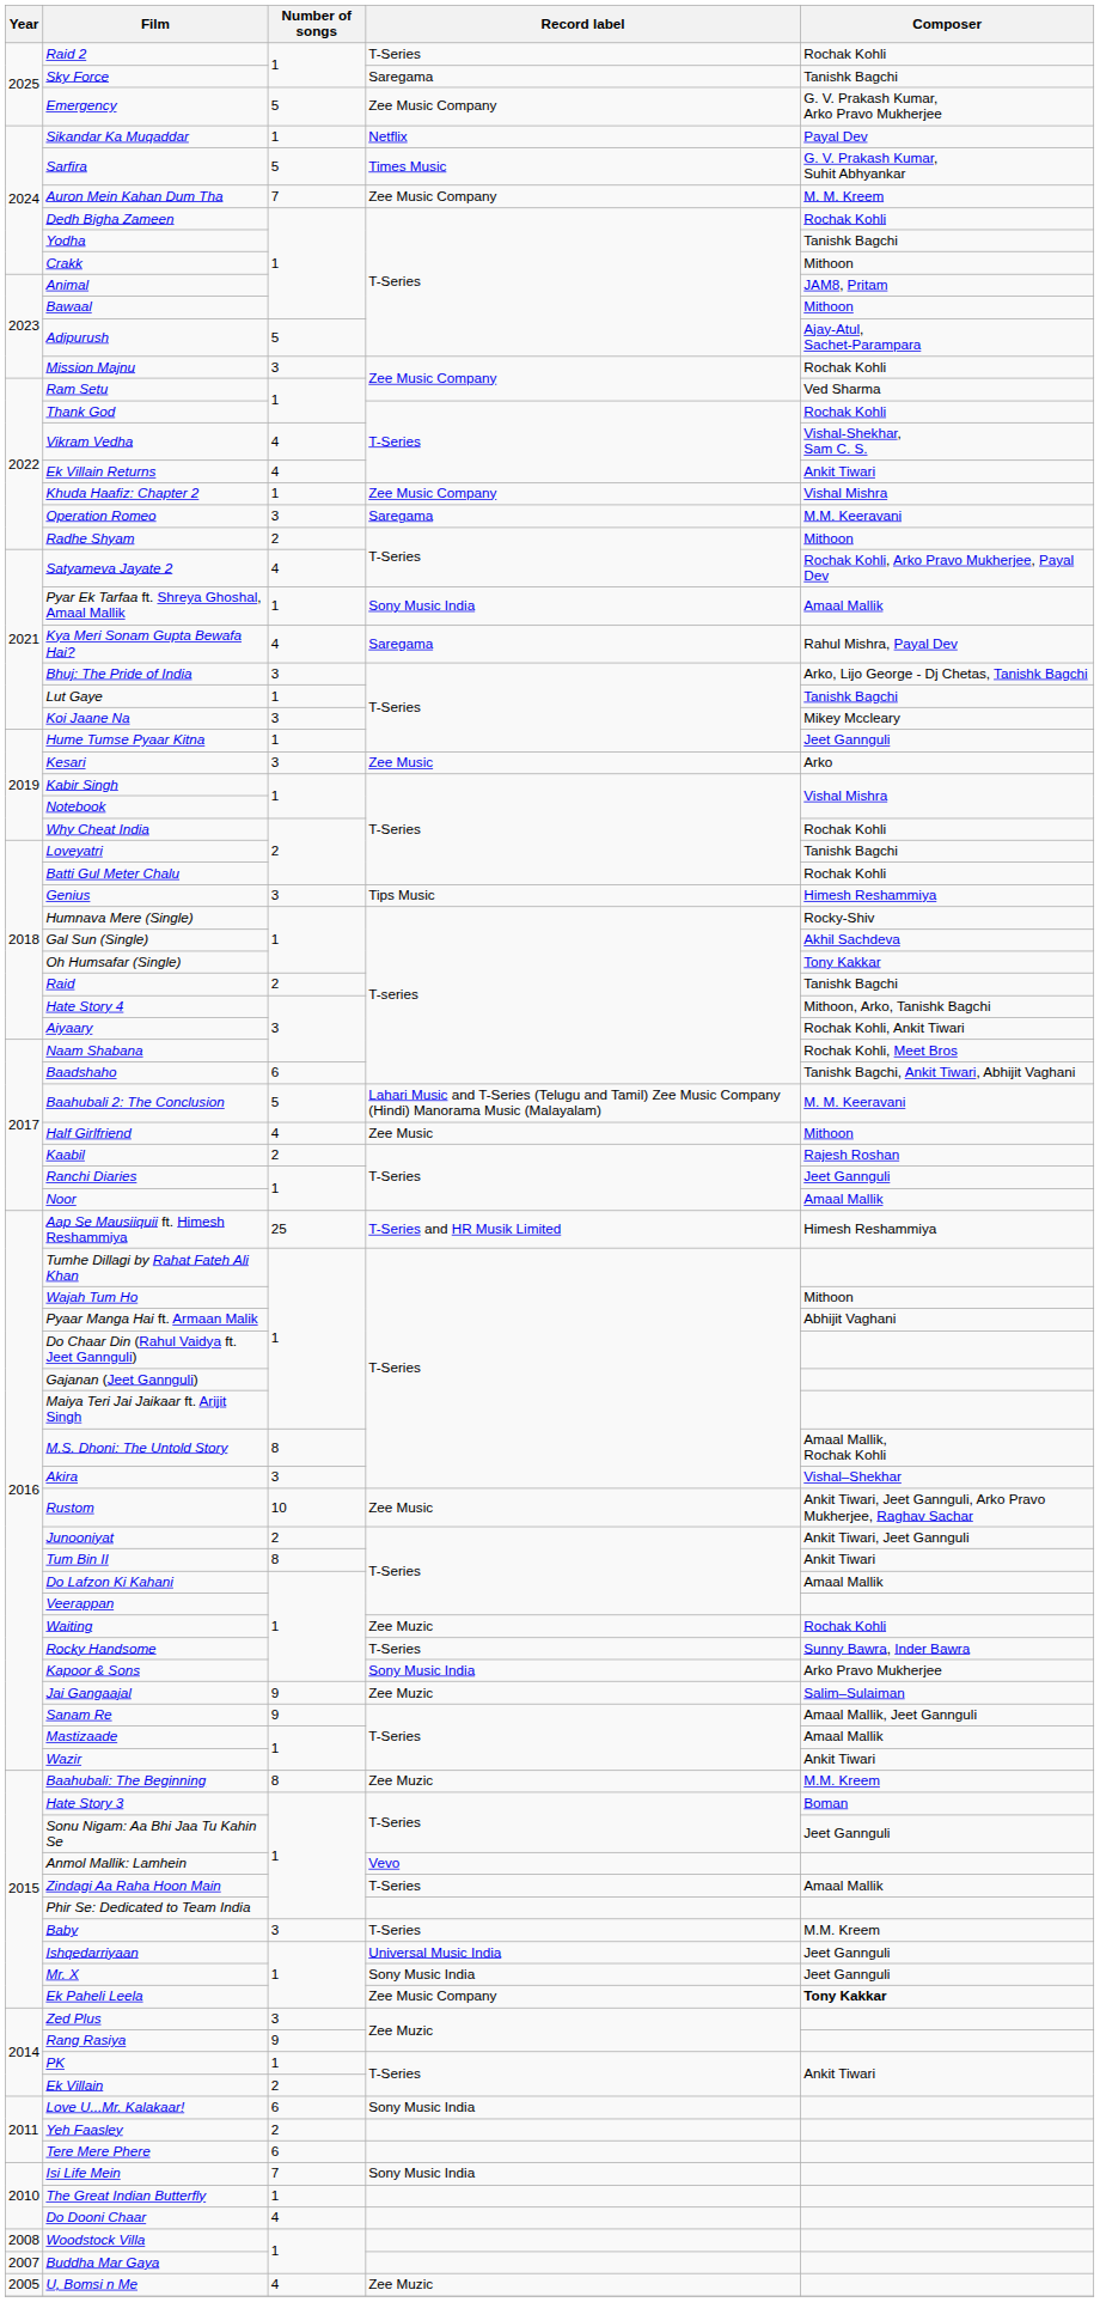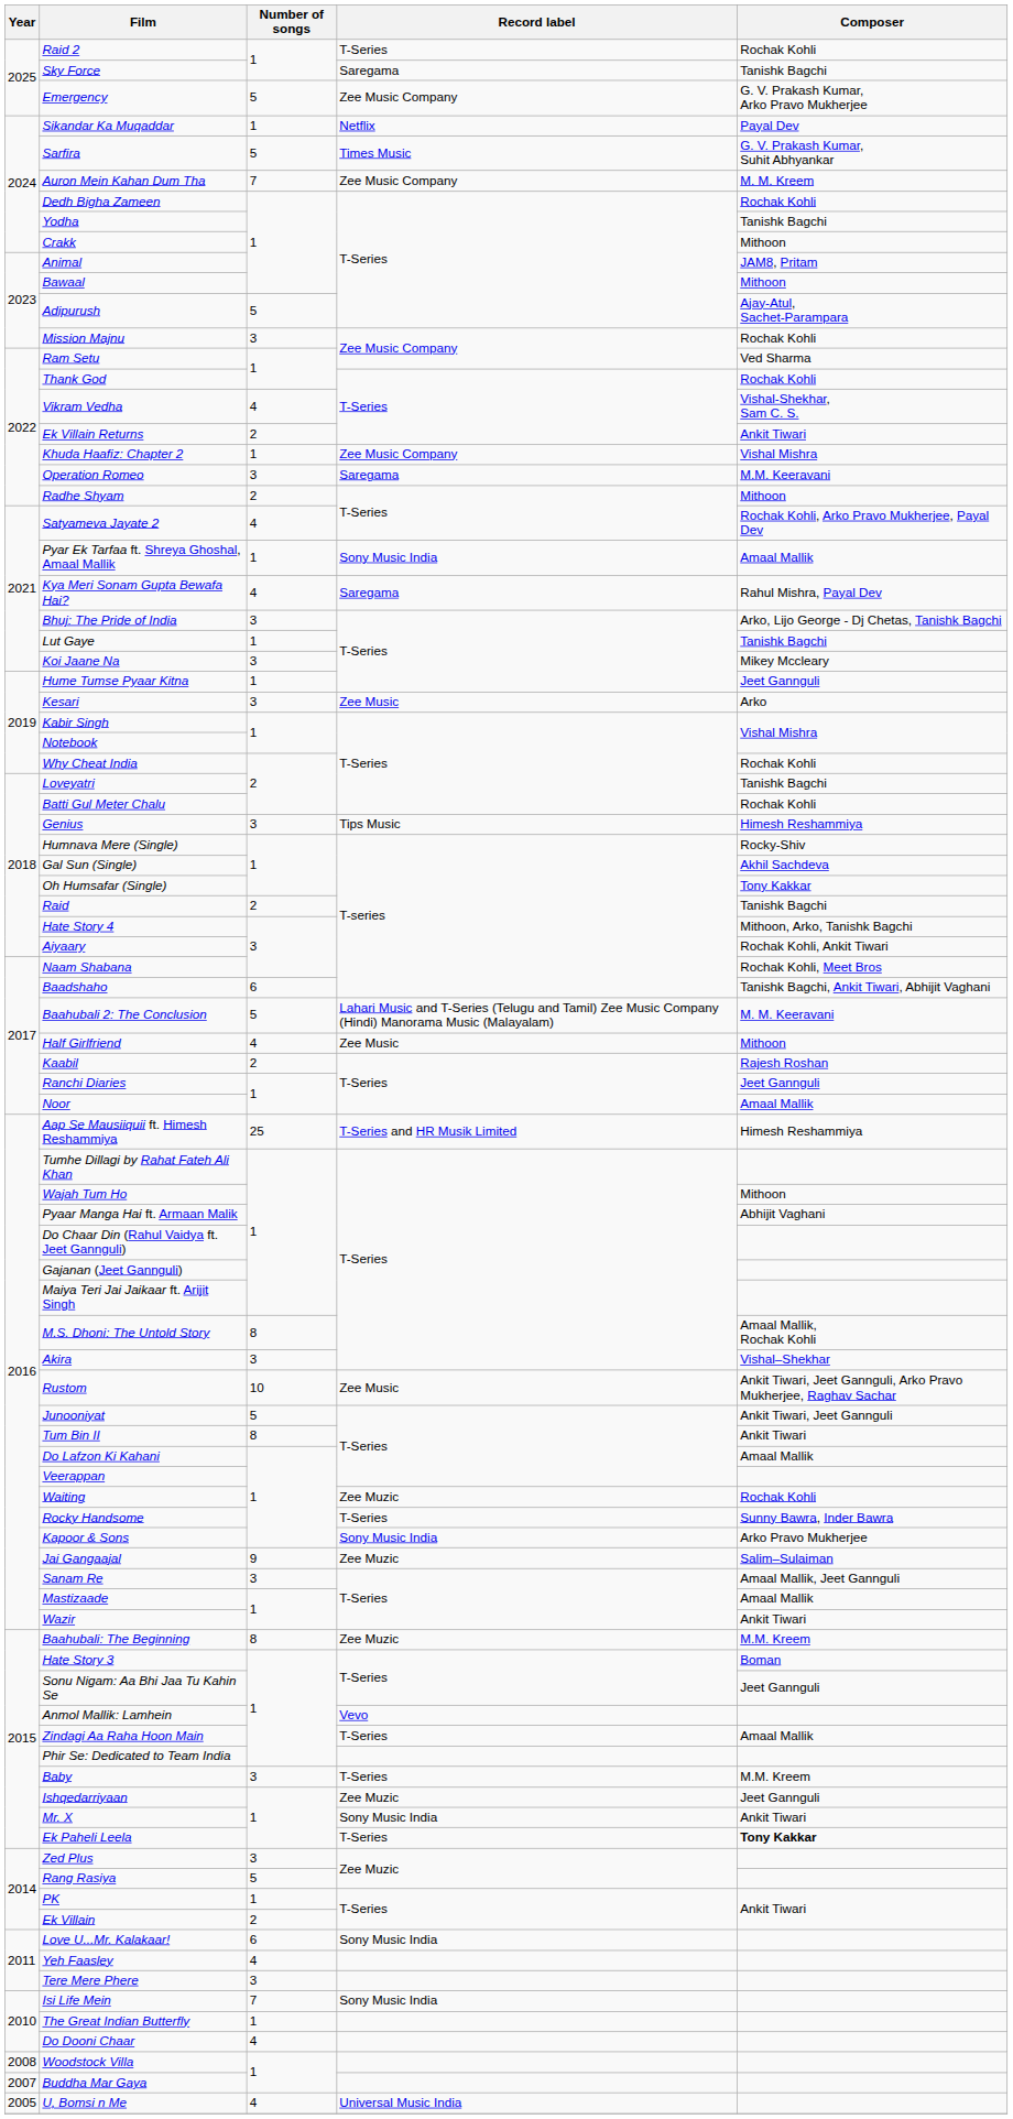Ek Villain Returns | Number of songs: 4 -> 2
Junooniyat | Number of songs: 2 -> 5
Sanam Re | Number of songs: 9 -> 3
Ishqedarriyaan | Record label: Universal Music India -> Zee Muzic
Mr. X | Composer: Jeet Gannguli -> Ankit Tiwari
Ek Paheli Leela | Record label: Zee Music Company -> T-Series
Rang Rasiya | Number of songs: 9 -> 5
Yeh Faasley | Number of songs: 2 -> 4
Tere Mere Phere | Number of songs: 6 -> 3
U, Bomsi n Me | Record label: Zee Muzic -> Universal Music India
